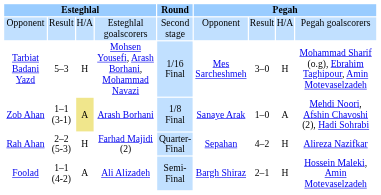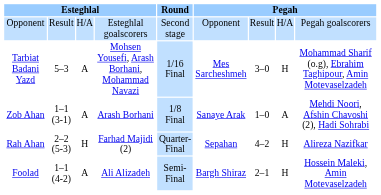Tarbiat Badani Yazd | column 3: H -> A
Zob Ahan | column 3: khaki background -> no background
